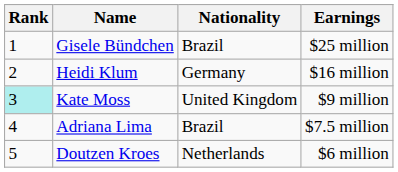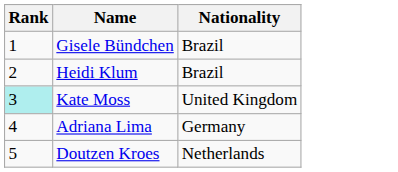- column: Earnings | $25 million | $16 million | $9 million | $7.5 million | $6 million
Heidi Klum | Nationality: Germany -> Brazil
Adriana Lima | Nationality: Brazil -> Germany
